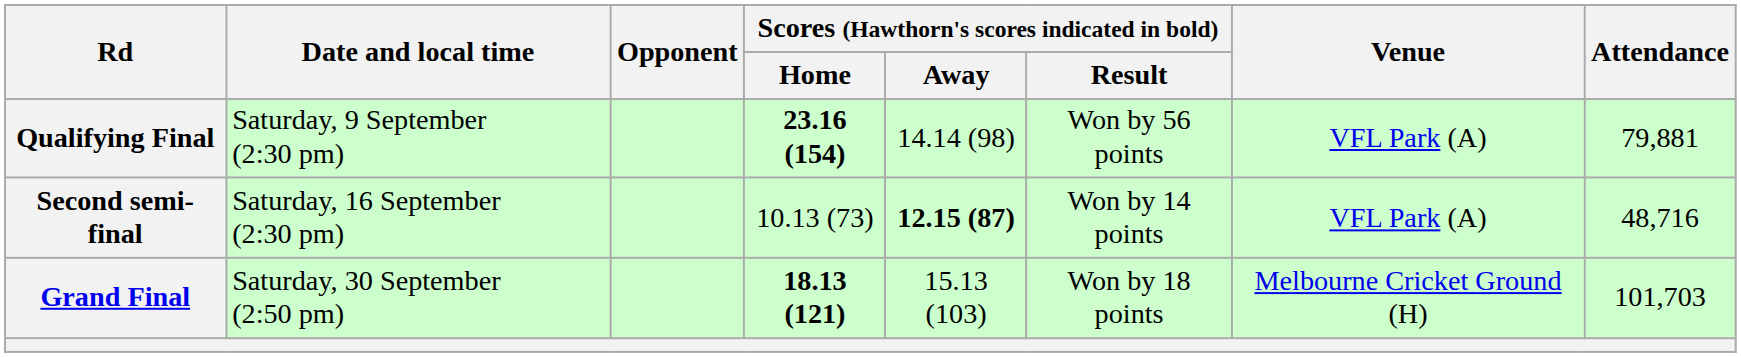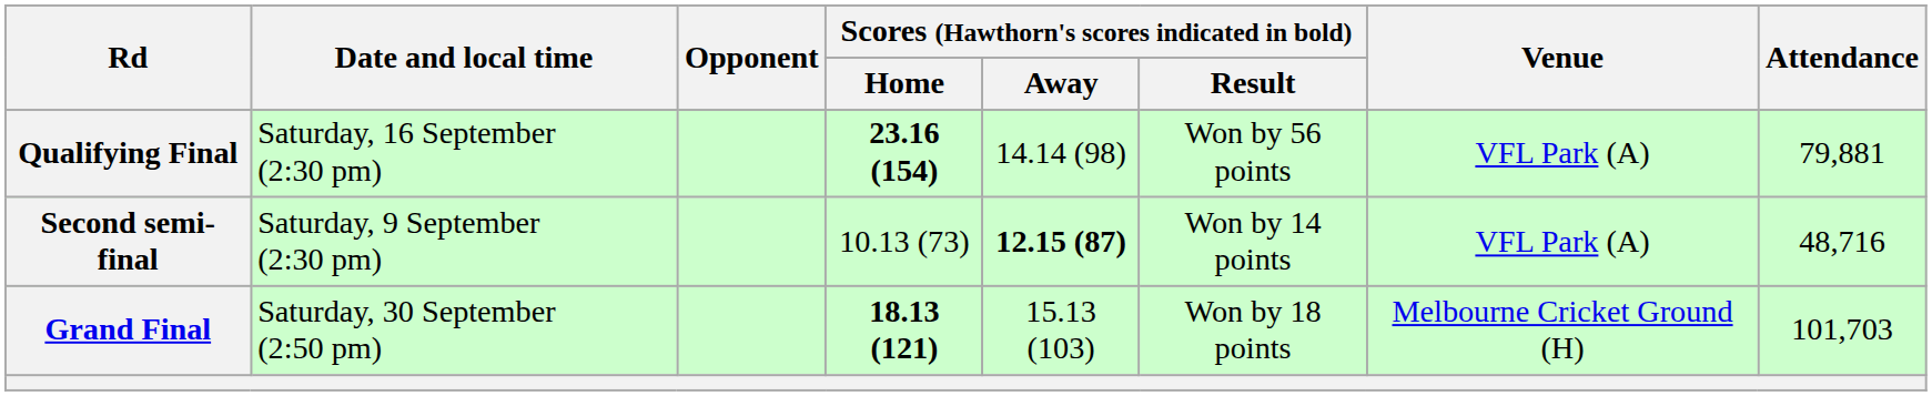Qualifying Final | Date and local time: Saturday, 9 September (2:30 pm) -> Saturday, 16 September (2:30 pm)
Second semi-final | Date and local time: Saturday, 16 September (2:30 pm) -> Saturday, 9 September (2:30 pm)
